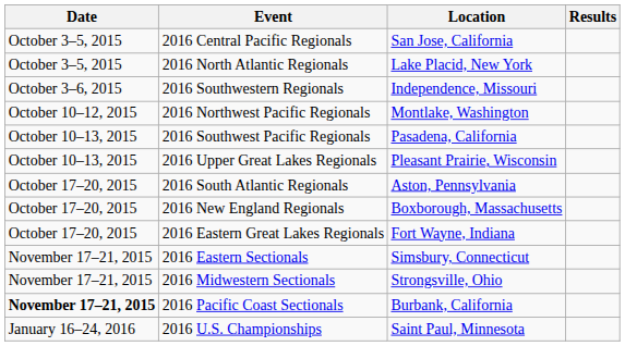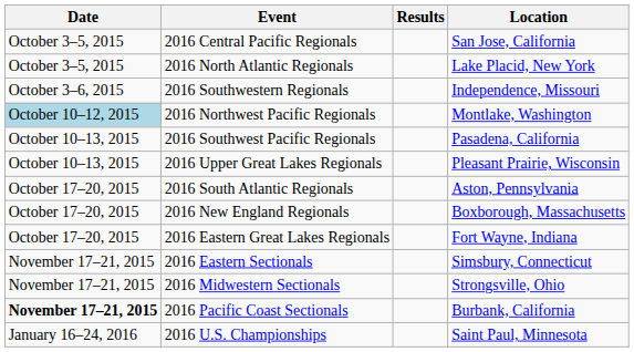columns swapped: Location <-> Results
2016 Northwest Pacific Regionals | Date: no background -> lightblue background
